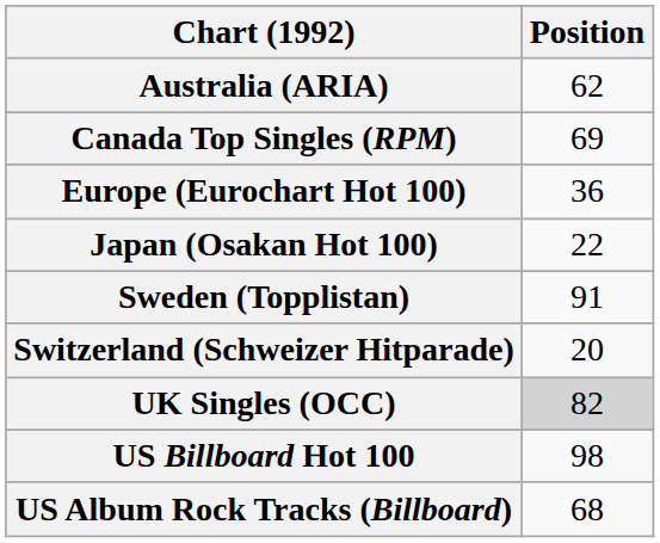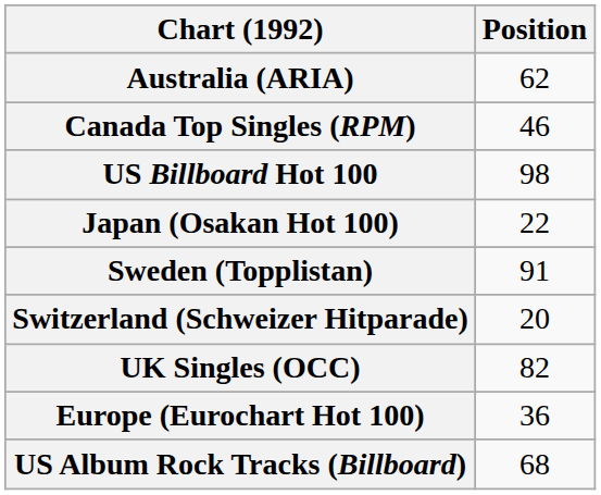Canada Top Singles (RPM) | Position: 69 -> 46
rows swapped: Europe (Eurochart Hot 100) <-> US Billboard Hot 100
UK Singles (OCC) | Position: lightgrey background -> no background
